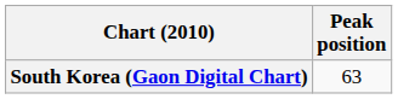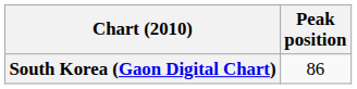South Korea (Gaon Digital Chart) | Peak position: 63 -> 86
